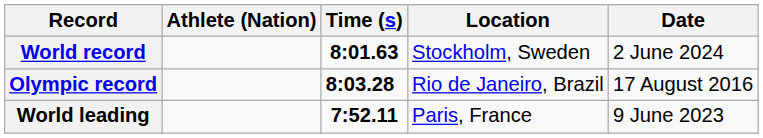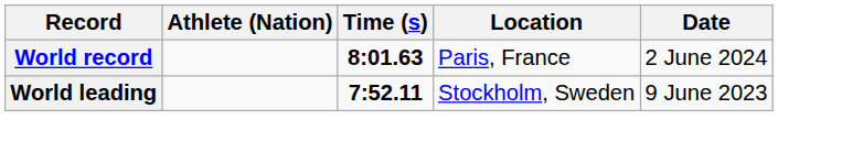World record | Location: Stockholm, Sweden -> Paris, France
- row: Olympic record | 8:03.28 | Rio de Janeiro, Brazil | 17 August 2016
World leading | Location: Paris, France -> Stockholm, Sweden
